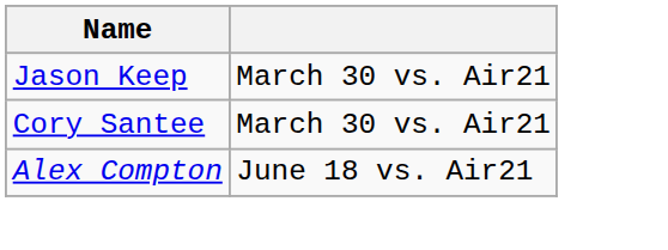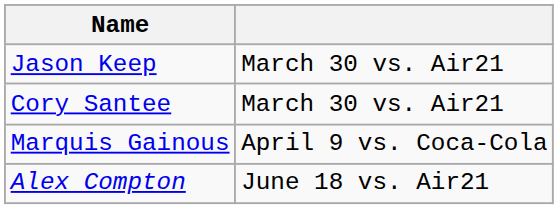+ row: Marquis Gainous | April 9 vs. Coca-Cola
